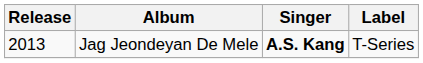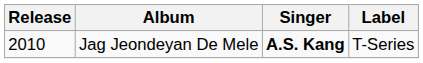Jag Jeondeyan De Mele | Release: 2013 -> 2010
